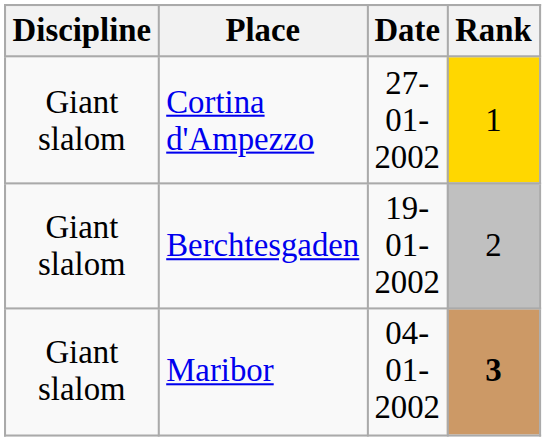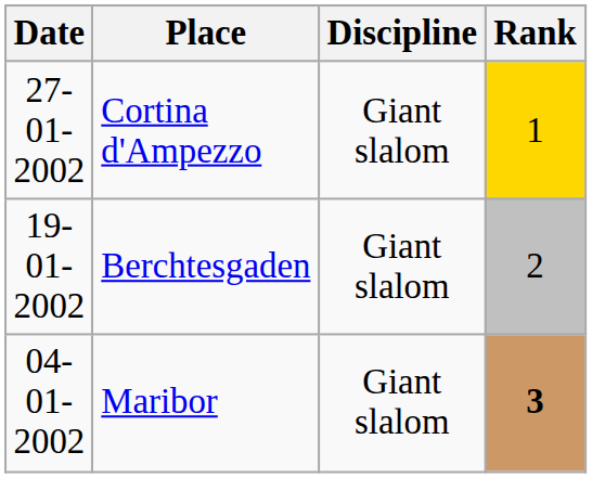columns swapped: Date <-> Discipline
